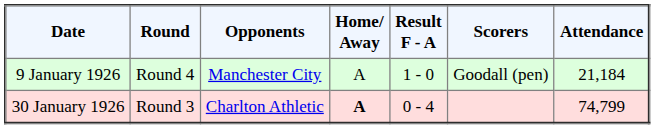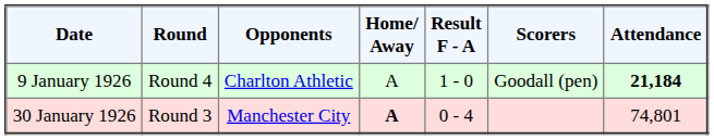9 January 1926 | Opponents: Manchester City -> Charlton Athletic
9 January 1926 | Attendance: normal -> bold
30 January 1926 | Opponents: Charlton Athletic -> Manchester City
30 January 1926 | Attendance: 74,799 -> 74,801
